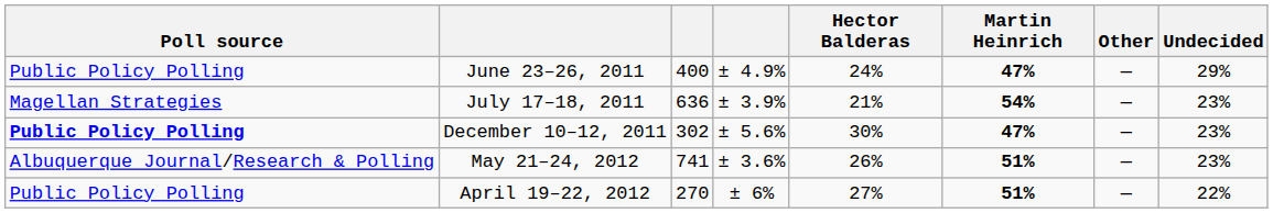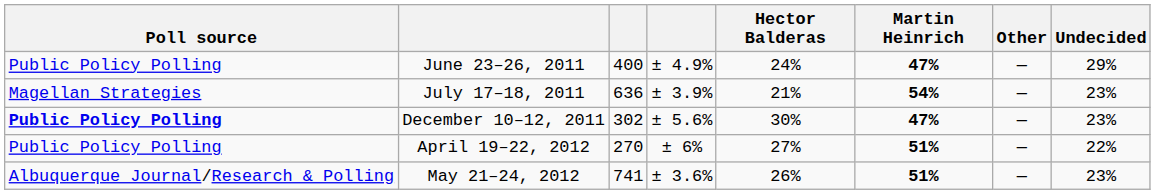rows swapped: April 19–22, 2012 <-> May 21–24, 2012
